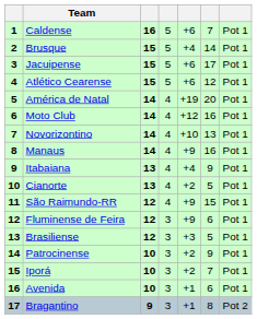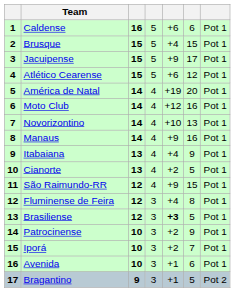Caldense | column 6: 7 -> 6
Brusque | column 6: 14 -> 15
Jacuipense | column 5: +6 -> +9
Fluminense de Feira | column 5: +9 -> +4
Fluminense de Feira | column 6: 6 -> 8
Brasiliense | column 5: normal -> bold
Bragantino | column 6: 8 -> 5
